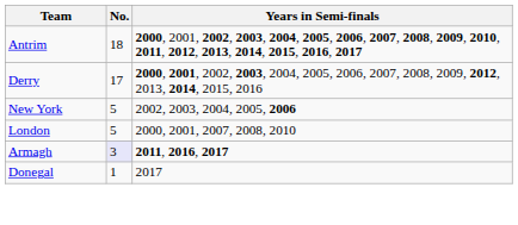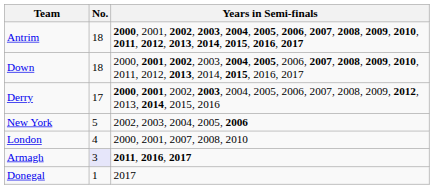+ row: Down | 18 | 2000, 2001, 2002, 2003, 2004, 2005, 2006, 2007, 2008, 2009, 2010, 2011, 2012, 2013, 2014, 2015, 2016, 2017
London | No.: 5 -> 4
